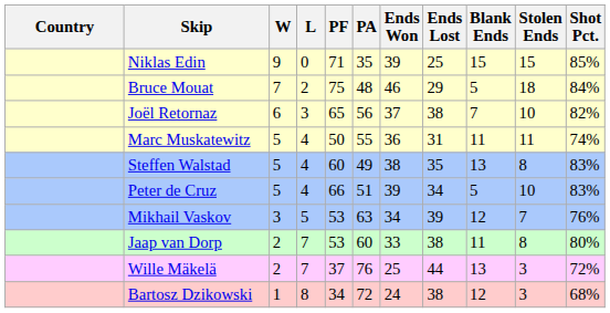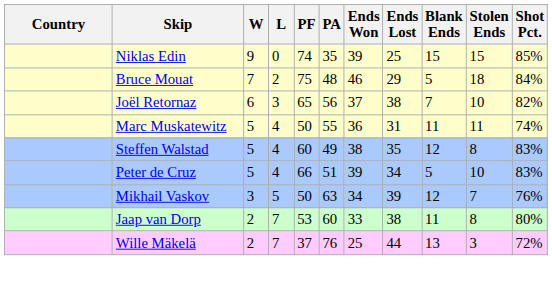Niklas Edin | PF: 71 -> 74
Steffen Walstad | Blank Ends: 13 -> 12
Mikhail Vaskov | PF: 53 -> 50
- row: Bartosz Dzikowski | 1 | 8 | 34 | 72 | 24 | 38 | 12 | 3 | 68%
